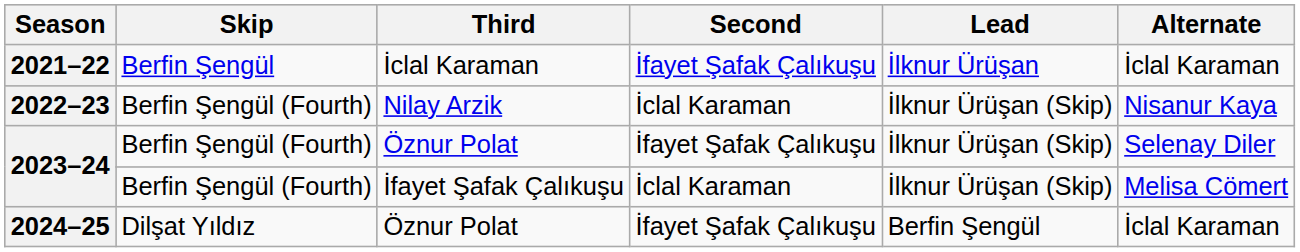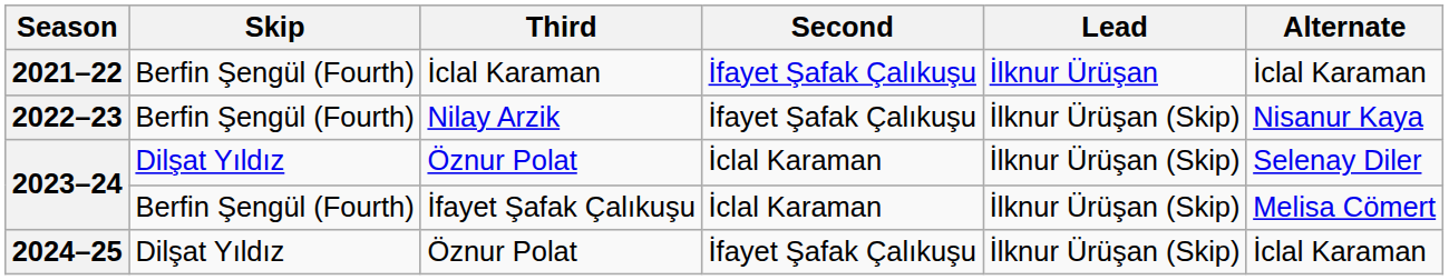2021–22 | Skip: Berfin Şengül -> Berfin Şengül (Fourth)
2022–23 | Second: İclal Karaman -> İfayet Şafak Çalıkuşu
2023–24 / Öznur Polat | Skip: Berfin Şengül (Fourth) -> Dilşat Yıldız
2023–24 / Öznur Polat | Second: İfayet Şafak Çalıkuşu -> İclal Karaman
2024–25 | Lead: Berfin Şengül -> İlknur Ürüşan (Skip)
